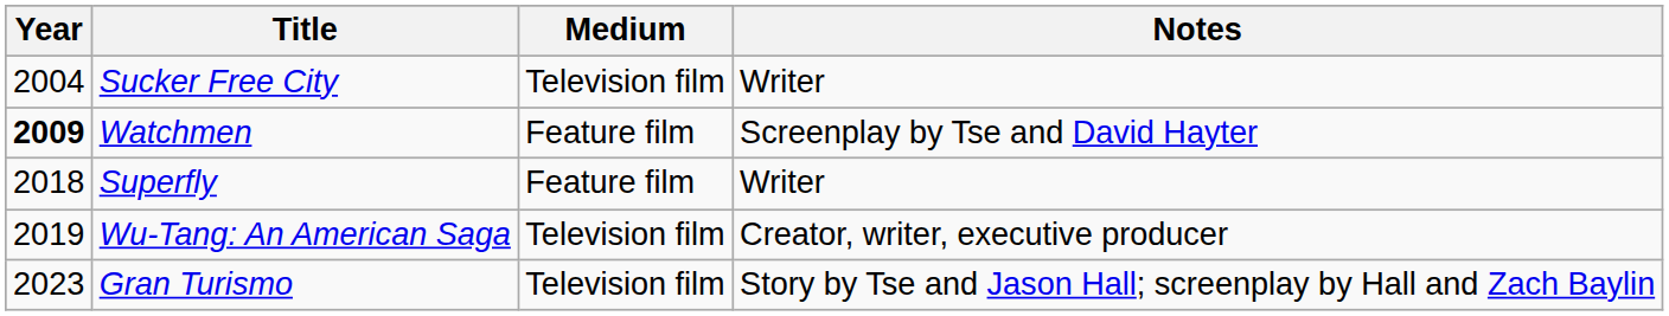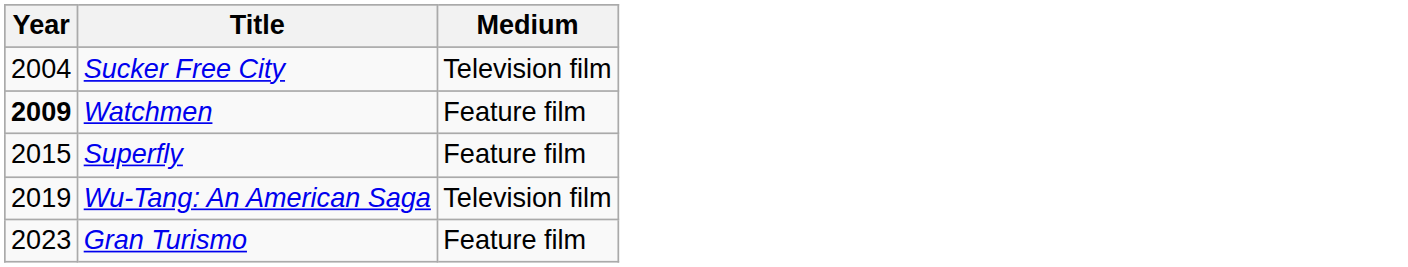- column: Notes | Writer | Screenplay by Tse and David Hayter | Writer | Creator, writer, executive producer | Story by Tse and Jason Hall; screenplay by Hall and Zach Baylin
Superfly | Year: 2018 -> 2015
Gran Turismo | Medium: Television film -> Feature film
